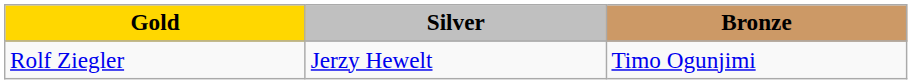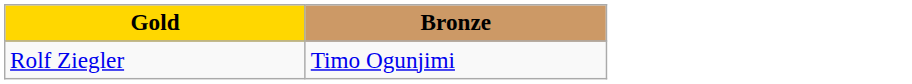- column: Silver | Jerzy Hewelt
